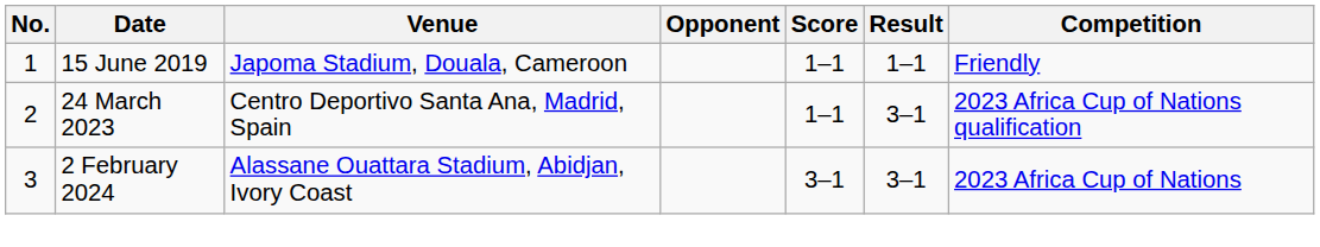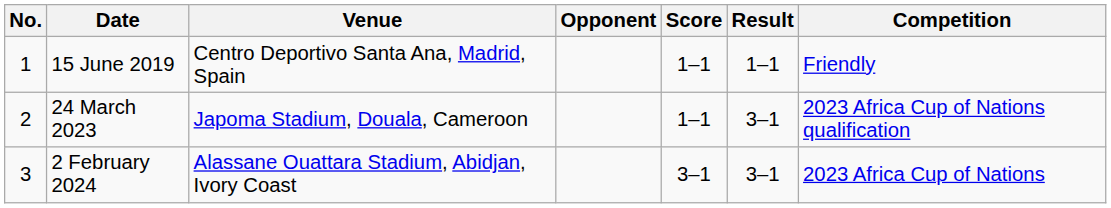15 June 2019 | Venue: Japoma Stadium, Douala, Cameroon -> Centro Deportivo Santa Ana, Madrid, Spain
24 March 2023 | Venue: Centro Deportivo Santa Ana, Madrid, Spain -> Japoma Stadium, Douala, Cameroon
